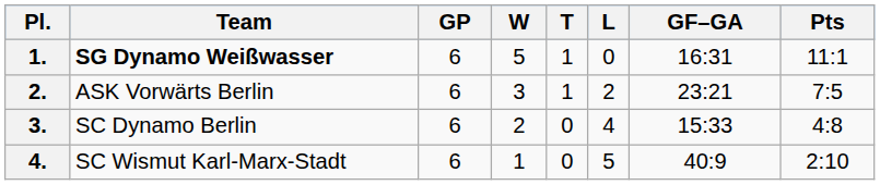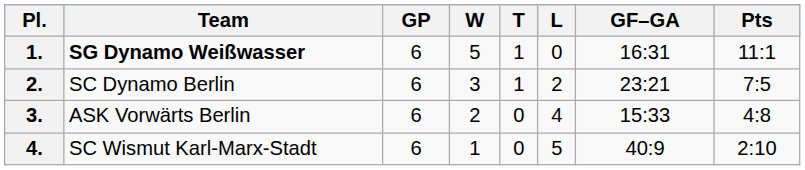2. | Team: ASK Vorwärts Berlin -> SC Dynamo Berlin
3. | Team: SC Dynamo Berlin -> ASK Vorwärts Berlin
